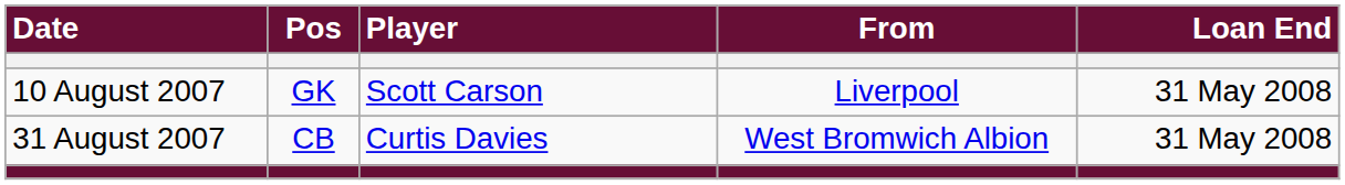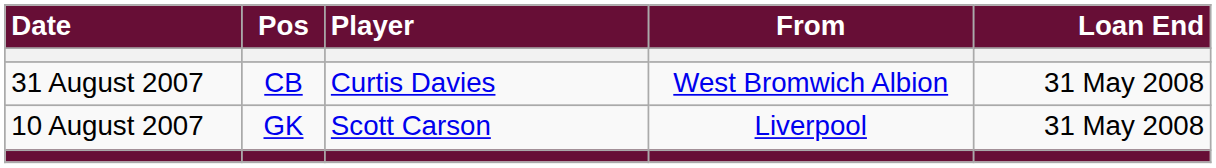rows swapped: 10 August 2007 <-> 31 August 2007
